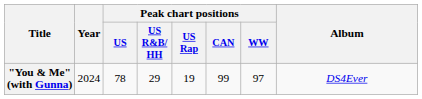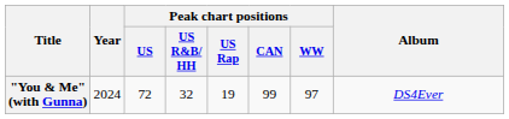"You & Me" (with Gunna) | Peak chart positions / US: 78 -> 72
"You & Me" (with Gunna) | Peak chart positions / US R&B/ HH: 29 -> 32
